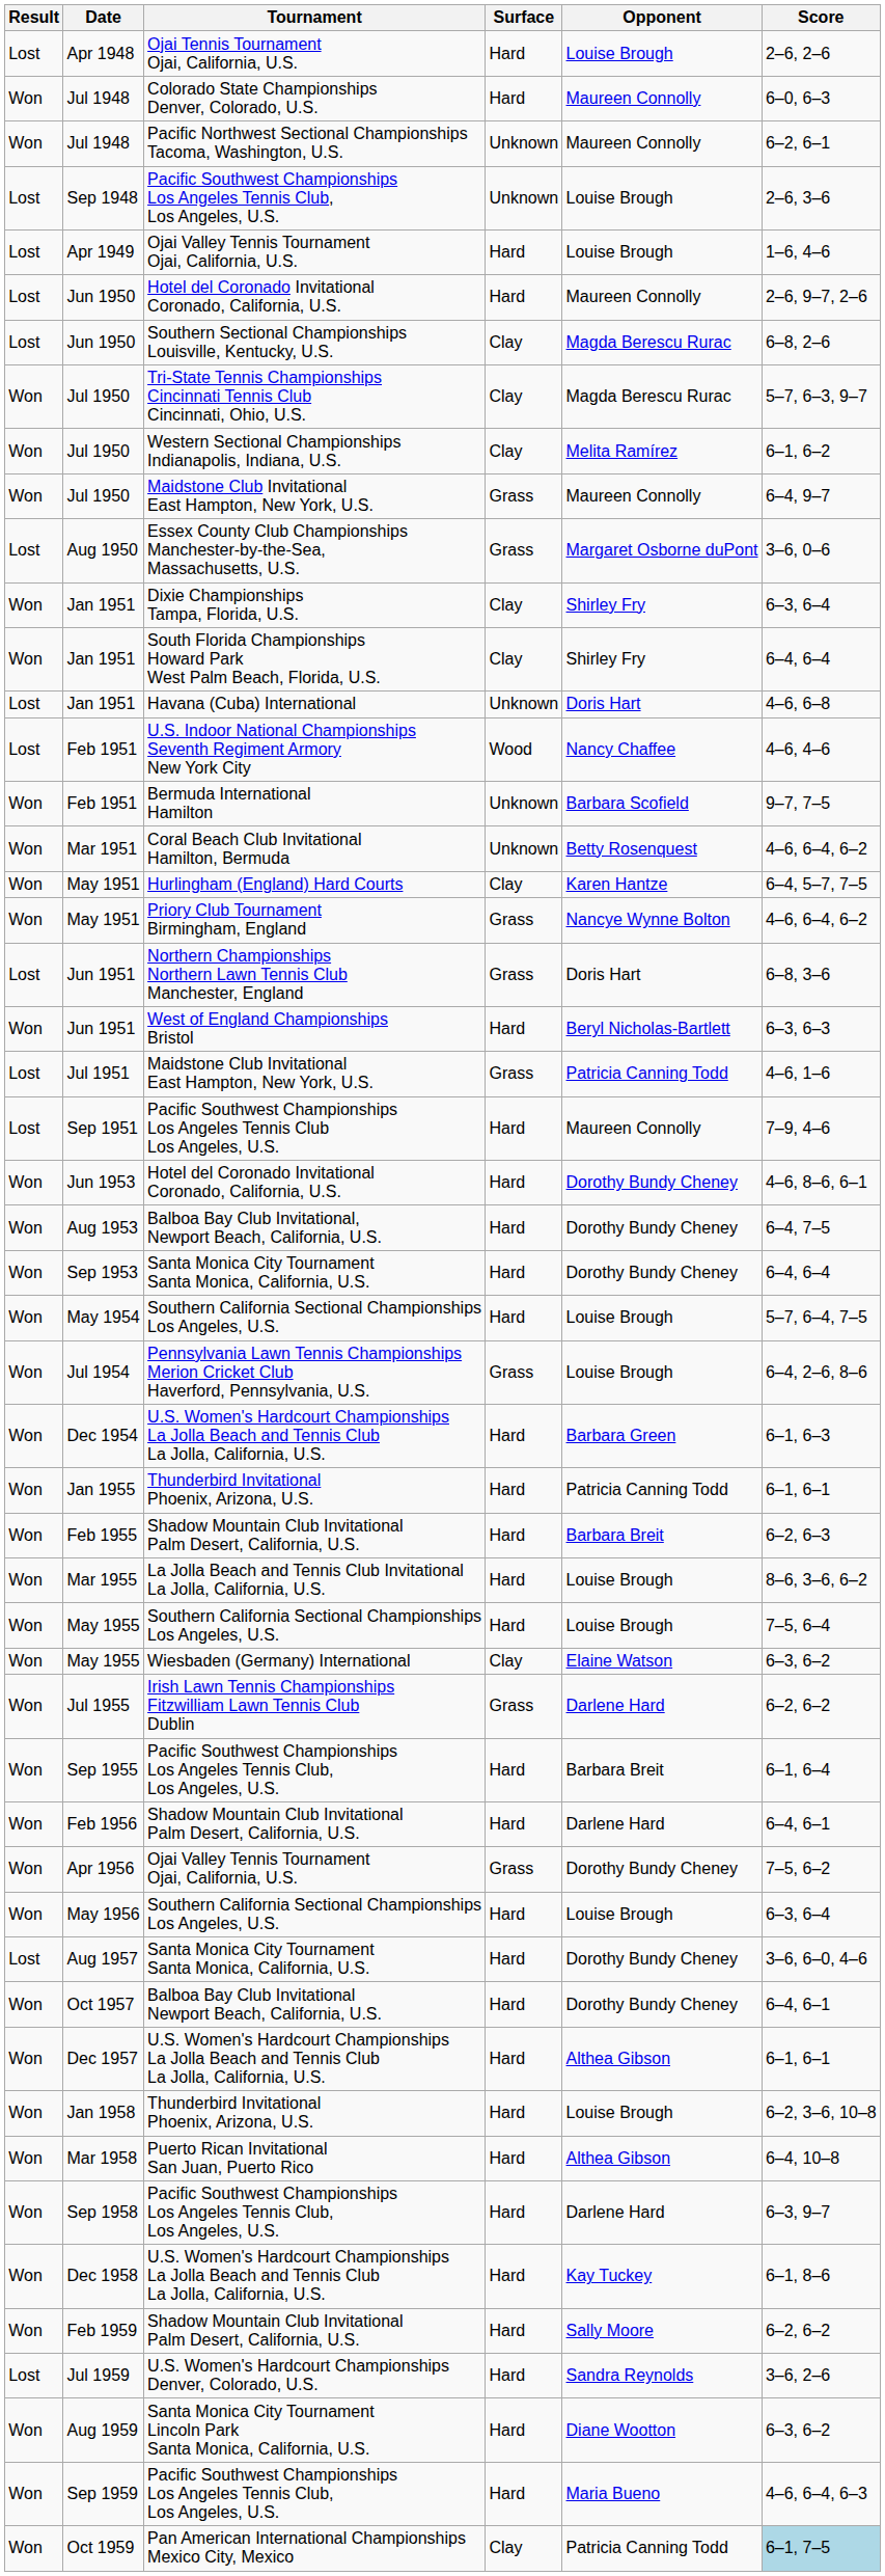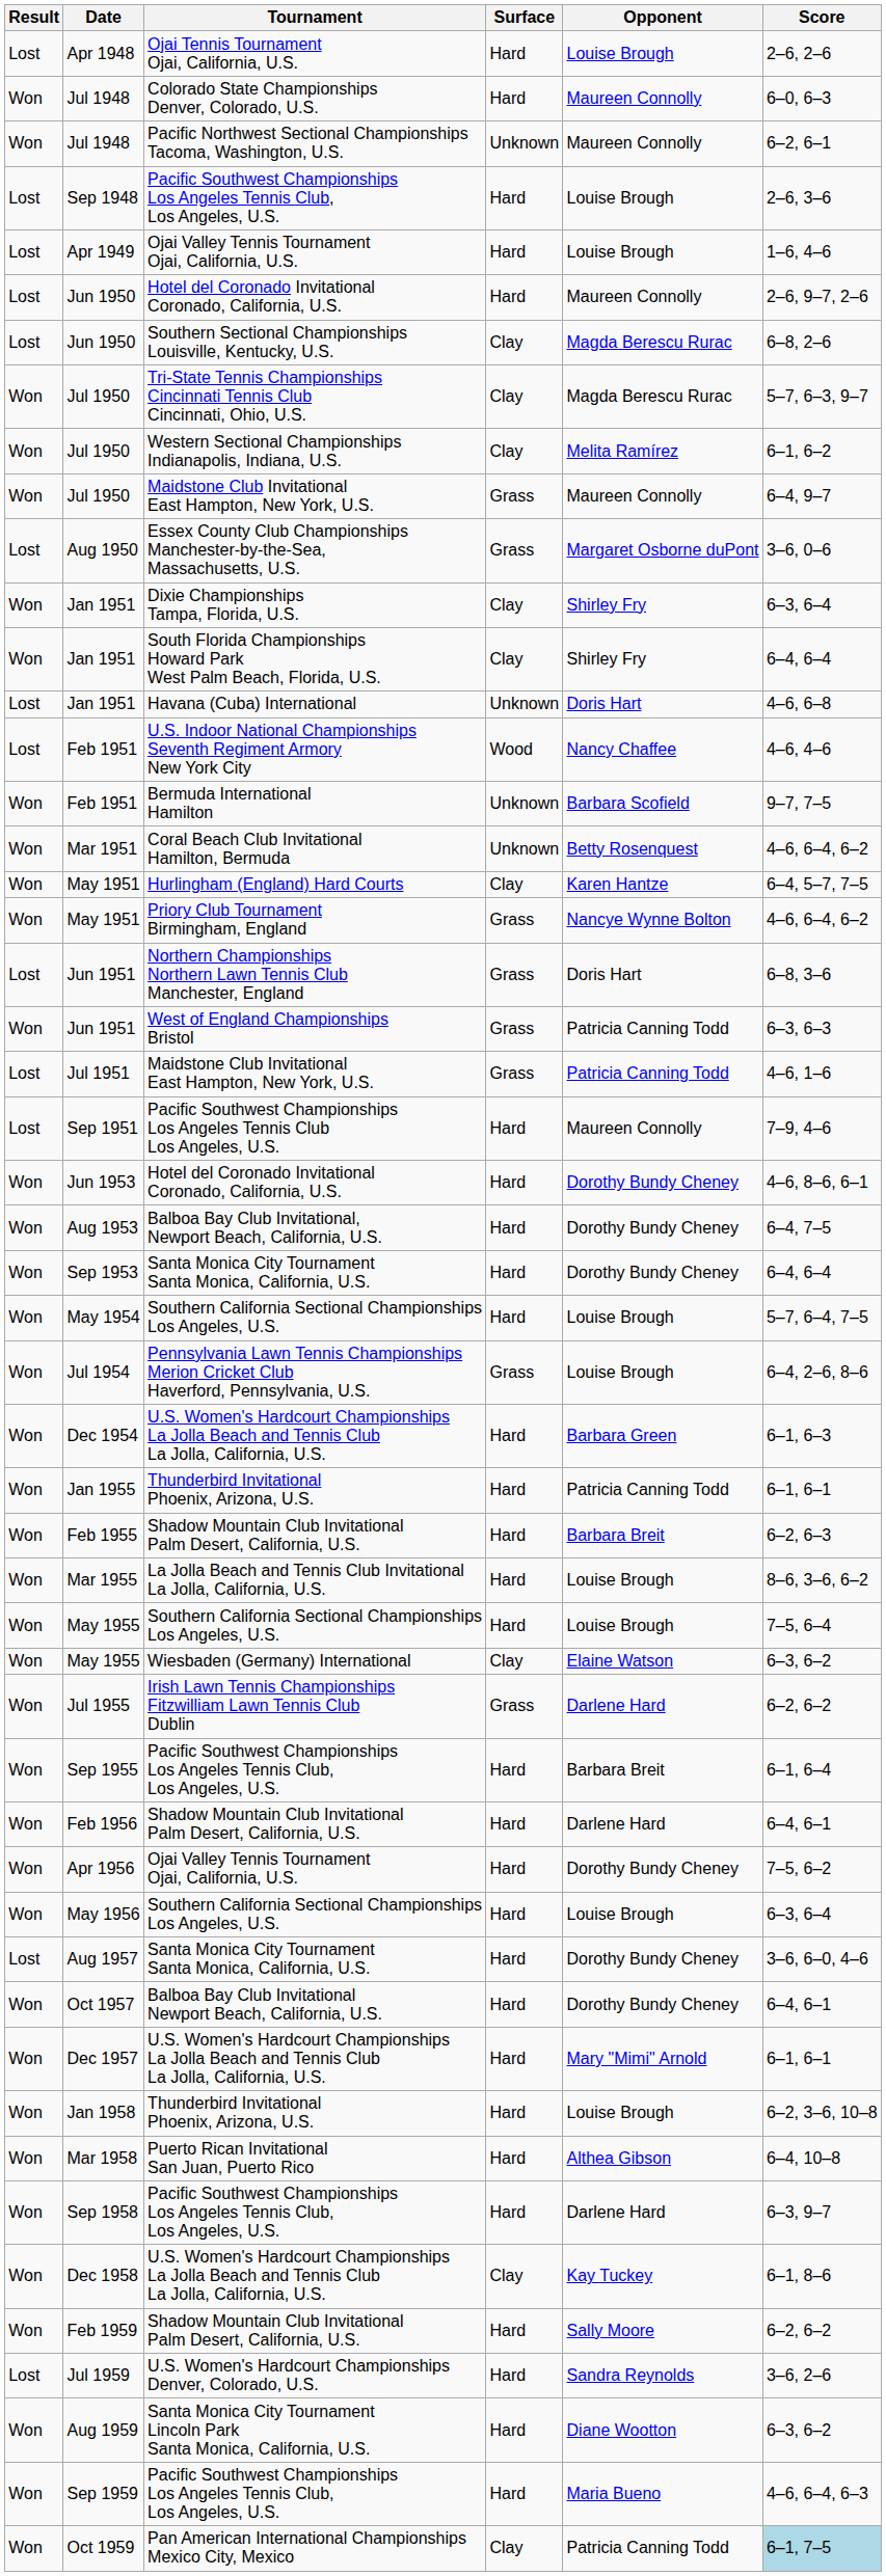Sep 1948 | Surface: Unknown -> Hard
Jun 1951 / West of England Championships Bristol | Surface: Hard -> Grass
Jun 1951 / West of England Championships Bristol | Opponent: Beryl Nicholas-Bartlett -> Patricia Canning Todd
Apr 1956 | Surface: Grass -> Hard
Dec 1957 | Opponent: Althea Gibson -> Mary "Mimi" Arnold
Dec 1958 | Surface: Hard -> Clay
